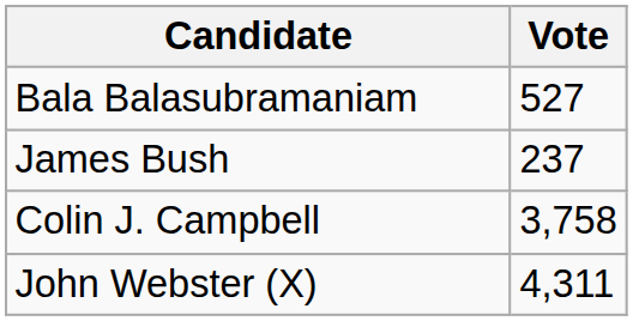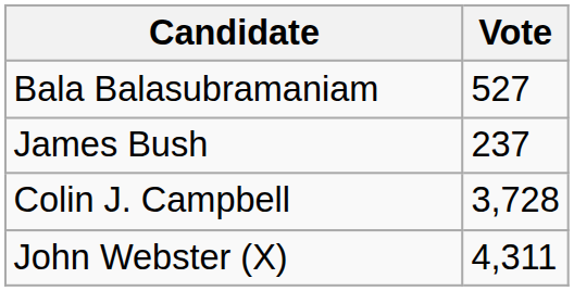Colin J. Campbell | Vote: 3,758 -> 3,728
